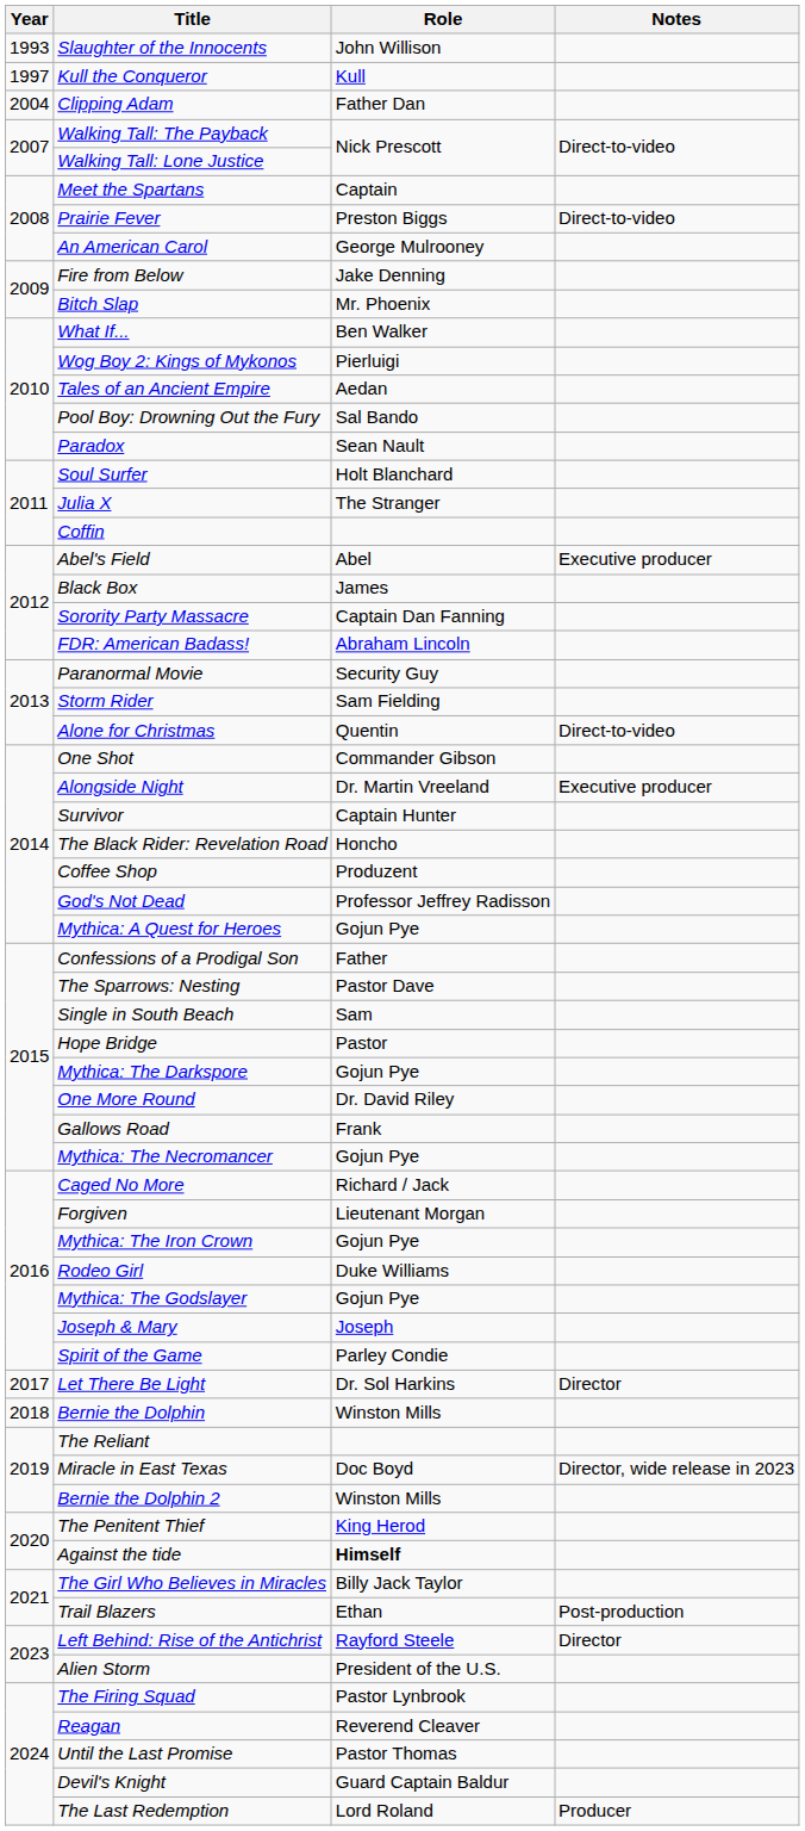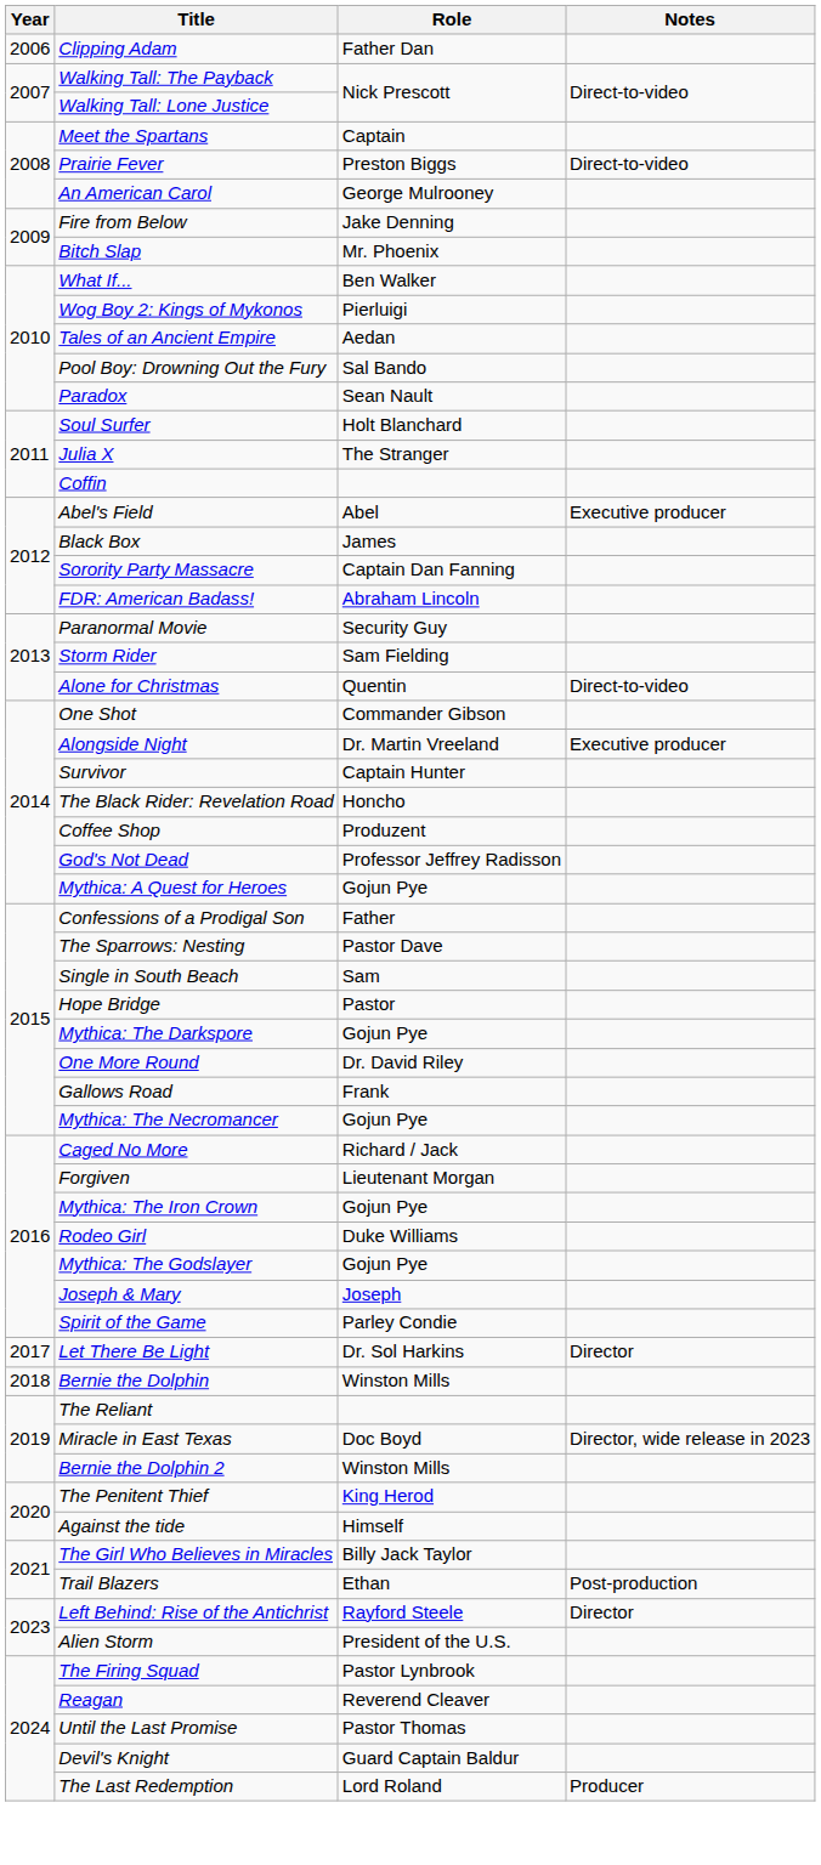- row: 1993 | Slaughter of the Innocents | John Willison
- row: 1997 | Kull the Conqueror | Kull
Clipping Adam | Year: 2004 -> 2006
Against the tide | Role: bold -> normal
